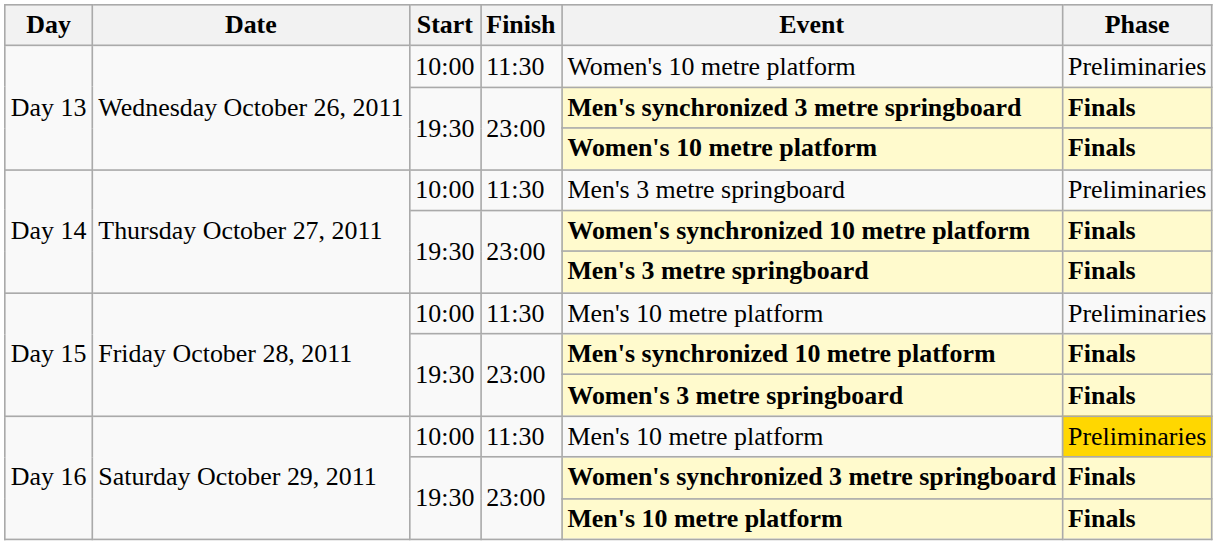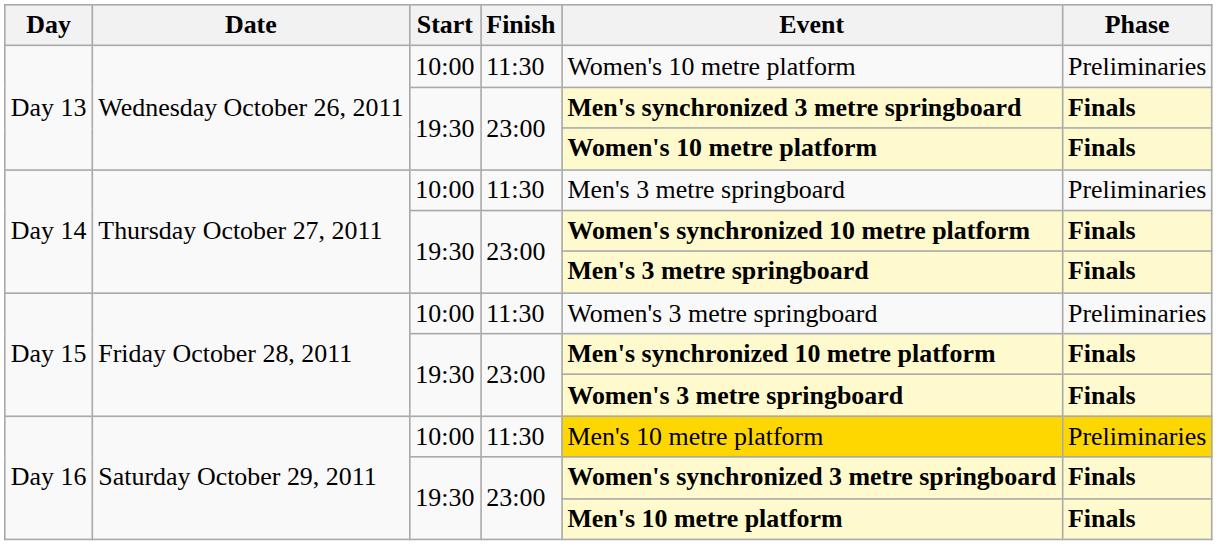Day 15 / 10:00 | Event: Men's 10 metre platform -> Women's 3 metre springboard
Day 16 / 10:00 | Event: no background -> gold background
